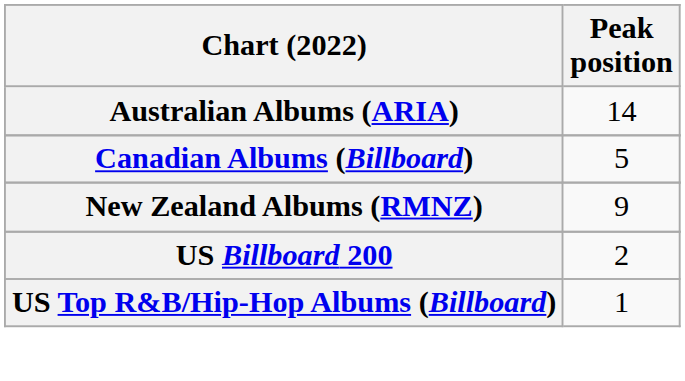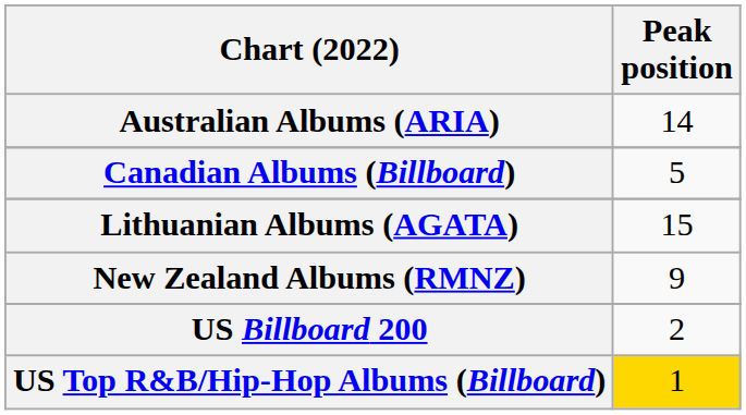+ row: Lithuanian Albums (AGATA) | 15
US Top R&B/Hip-Hop Albums (Billboard) | Peak position: no background -> gold background
